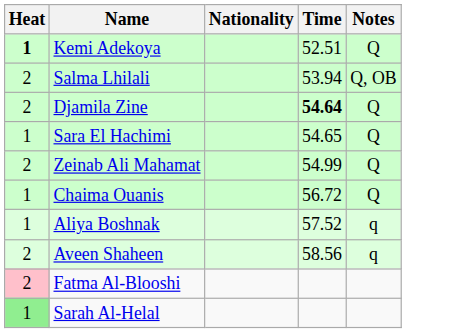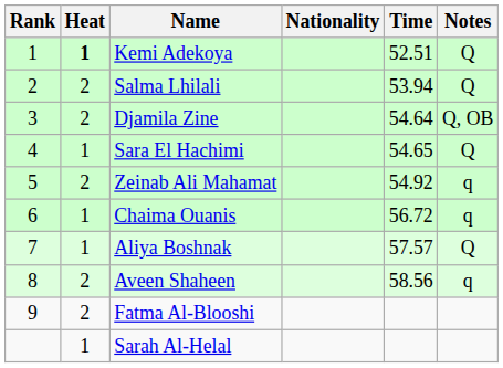+ column: Rank | 1 | 2 | 3 | 4 | 5 | 6 | 7 | 8 | 9
Salma Lhilali | Notes: Q, OB -> Q
Djamila Zine | Time: bold -> normal
Djamila Zine | Notes: Q -> Q, OB
Zeinab Ali Mahamat | Time: 54.99 -> 54.92
Zeinab Ali Mahamat | Notes: Q -> q
Chaima Ouanis | Notes: Q -> q
Aliya Boshnak | Time: 57.52 -> 57.57
Aliya Boshnak | Notes: q -> Q
Fatma Al-Blooshi | Heat: pink background -> no background
Sarah Al-Helal | Heat: lightgreen background -> no background
